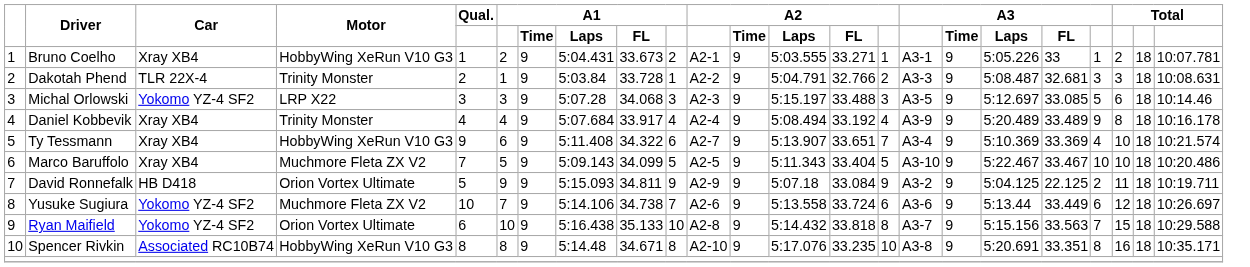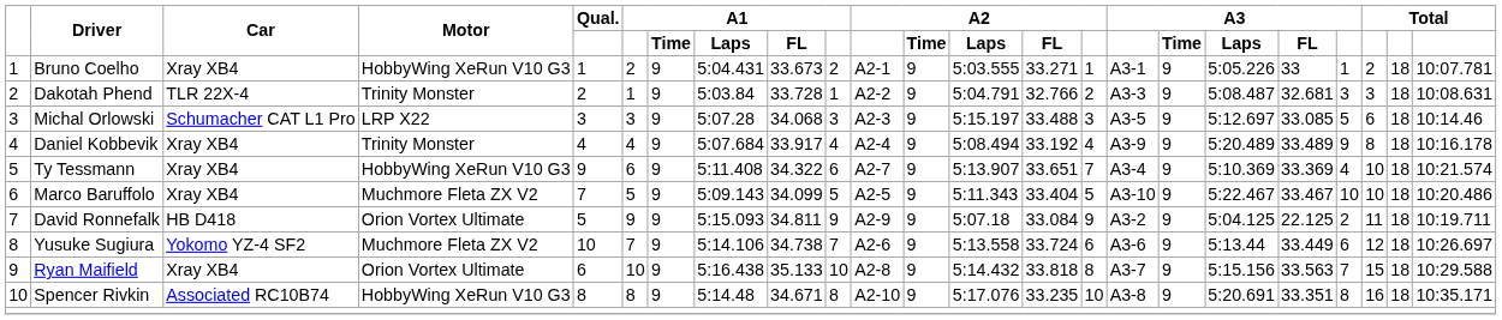Michal Orlowski | Car: Yokomo YZ-4 SF2 -> Schumacher CAT L1 Pro
Ryan Maifield | Car: Yokomo YZ-4 SF2 -> Xray XB4
